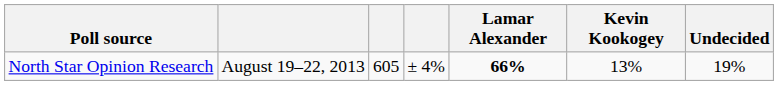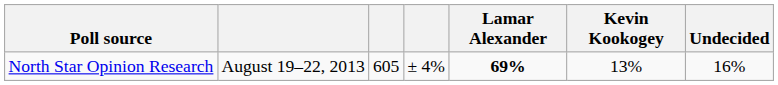North Star Opinion Research | Lamar Alexander: 66% -> 69%
North Star Opinion Research | Undecided: 19% -> 16%
